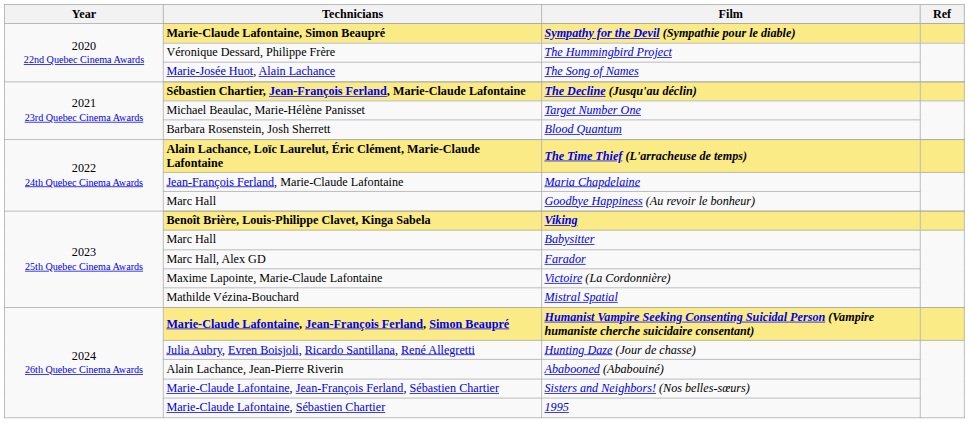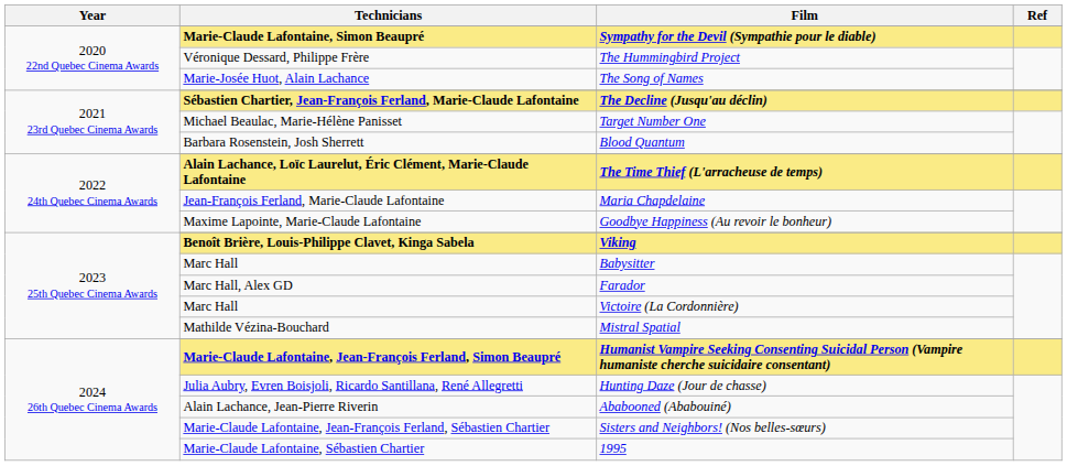Goodbye Happiness (Au revoir le bonheur) | Technicians: Marc Hall -> Maxime Lapointe, Marie-Claude Lafontaine
Victoire (La Cordonnière) | Technicians: Maxime Lapointe, Marie-Claude Lafontaine -> Marc Hall
